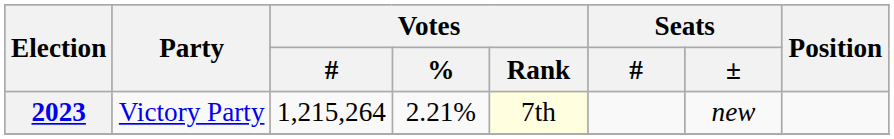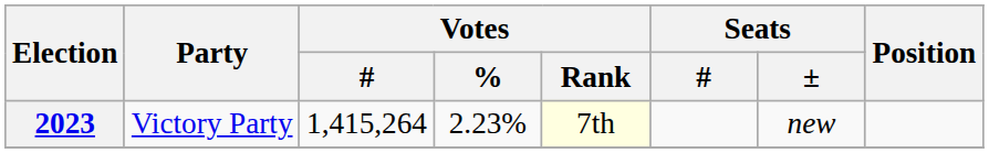2023 | Votes / #: 1,215,264 -> 1,415,264
2023 | Votes / %: 2.21% -> 2.23%
